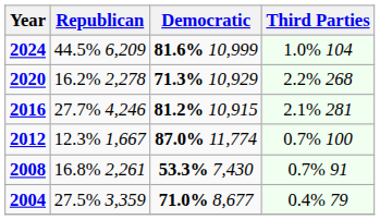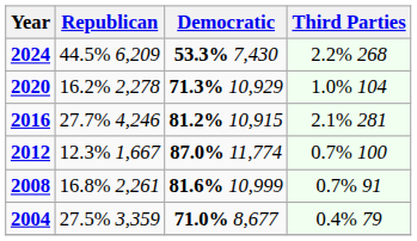2024 | Democratic: 81.6% 10,999 -> 53.3% 7,430
2024 | Third Parties: 1.0% 104 -> 2.2% 268
2020 | Third Parties: 2.2% 268 -> 1.0% 104
2008 | Democratic: 53.3% 7,430 -> 81.6% 10,999
